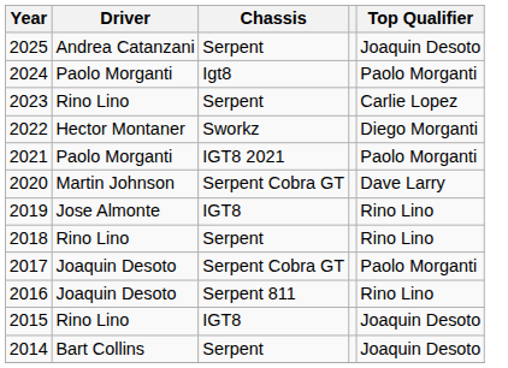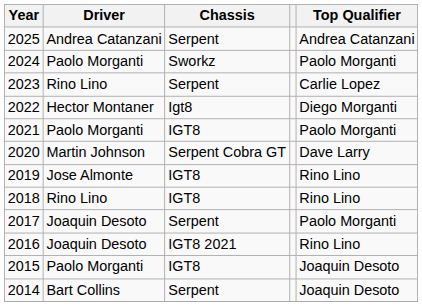2025 | Top Qualifier: Joaquin Desoto -> Andrea Catanzani
2024 | Chassis: Igt8 -> Sworkz
2022 | Chassis: Sworkz -> Igt8
2021 | Chassis: IGT8 2021 -> IGT8
2018 | Chassis: Serpent -> IGT8
2017 | Chassis: Serpent Cobra GT -> Serpent
2016 | Chassis: Serpent 811 -> IGT8 2021
2015 | Driver: Rino Lino -> Paolo Morganti
